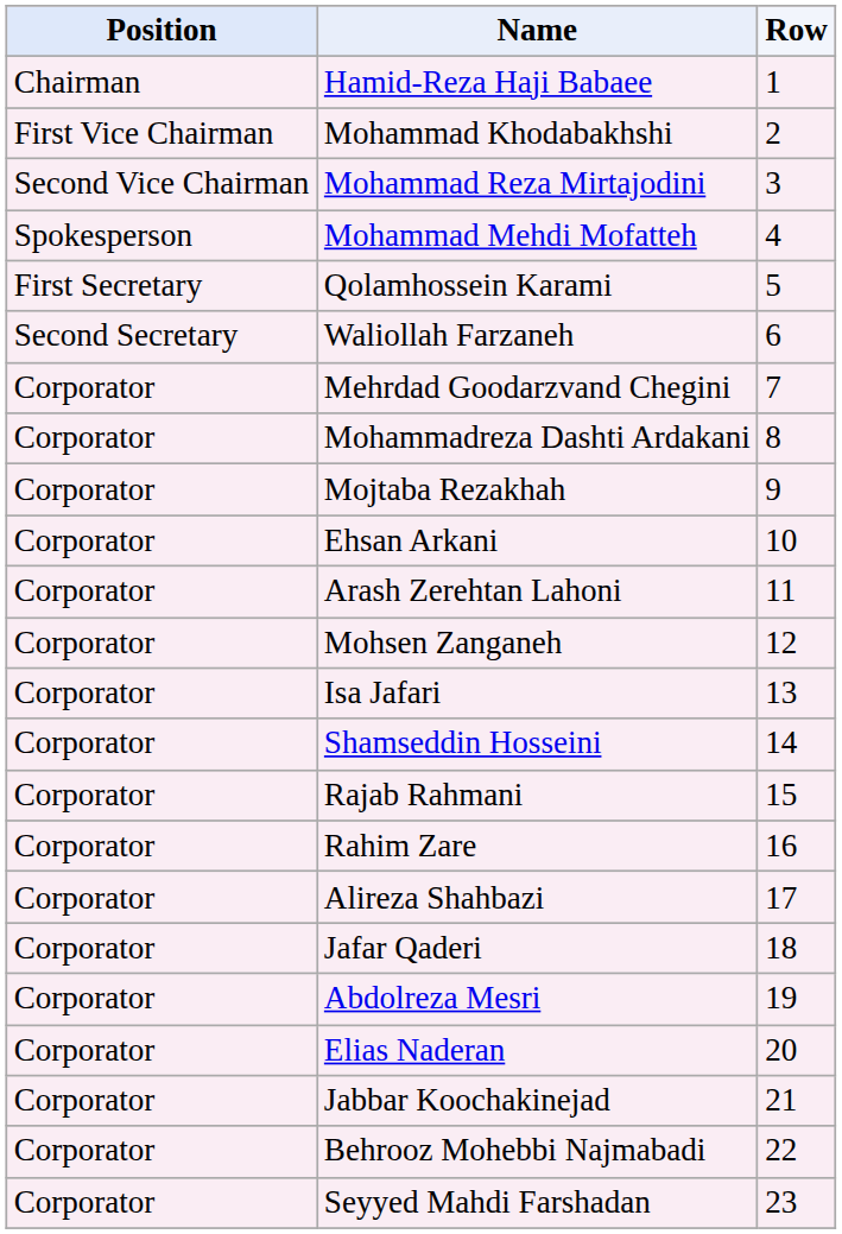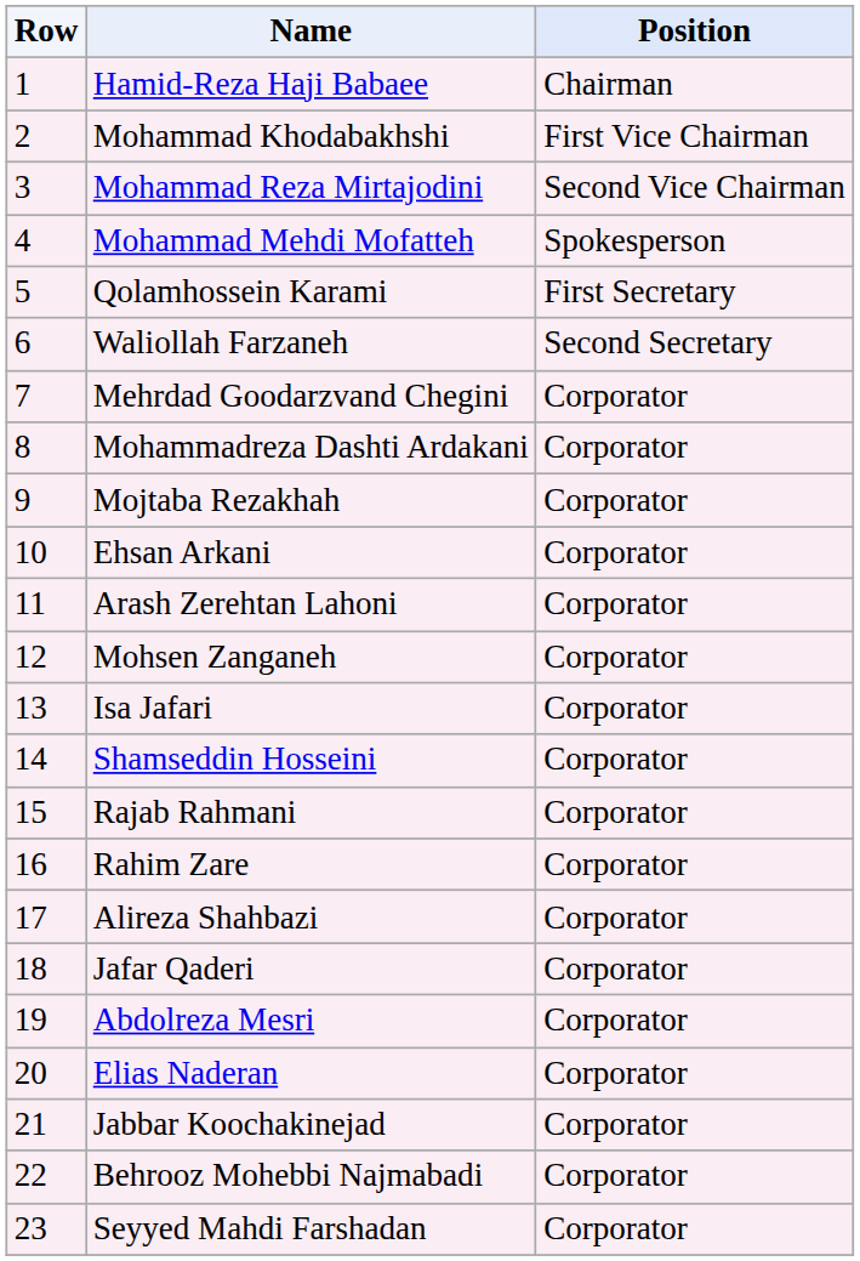columns swapped: Row <-> Position
